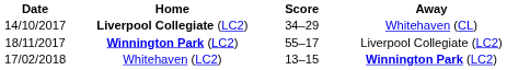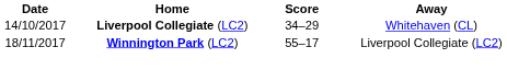- row: 17/02/2018 | Whitehaven (LC2) | 13–15 | Winnington Park (LC2)
